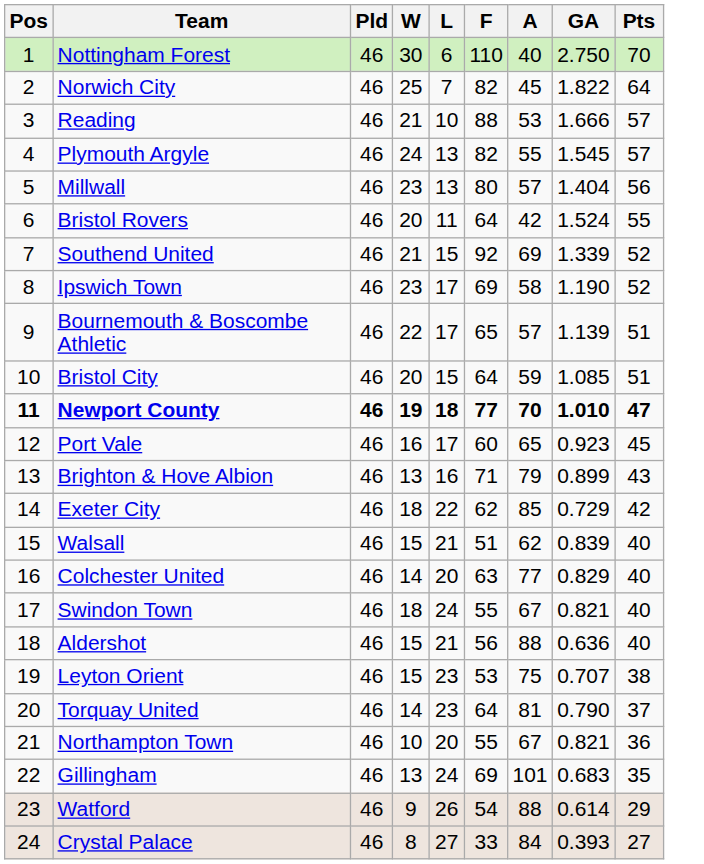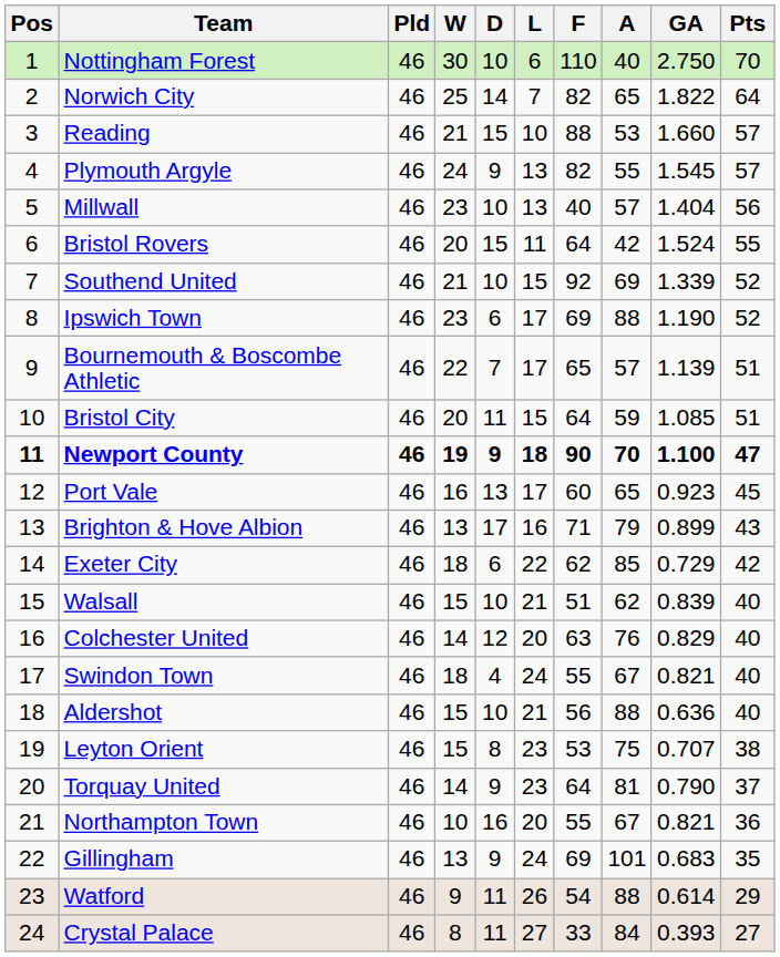+ column: D | 10 | 14 | 15 | 9 | 10 | 15 | 10 | 6 | 7 | 11 | 9 | 13 | 17 | 6 | 10 | 12 | 4 | 10 | 8 | 9 | 16 | 9 | 11 | 11
Norwich City | A: 45 -> 65
Reading | GA: 1.666 -> 1.660
Millwall | F: 80 -> 40
Ipswich Town | A: 58 -> 88
Newport County | F: 77 -> 90
Newport County | GA: 1.010 -> 1.100
Colchester United | A: 77 -> 76
